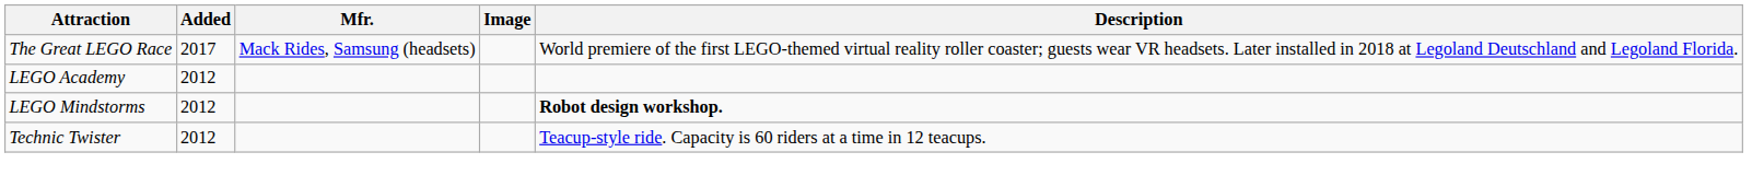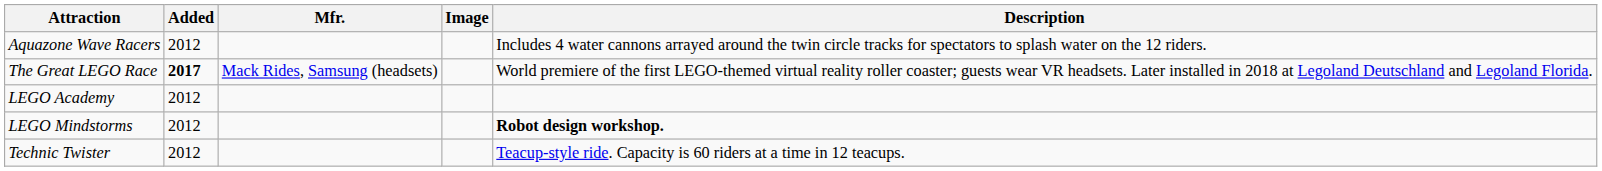+ row: Aquazone Wave Racers | 2012 | Includes 4 water cannons arrayed around the twin circle tracks for spectators to splash water on the 12 riders.
The Great LEGO Race | Added: normal -> bold
